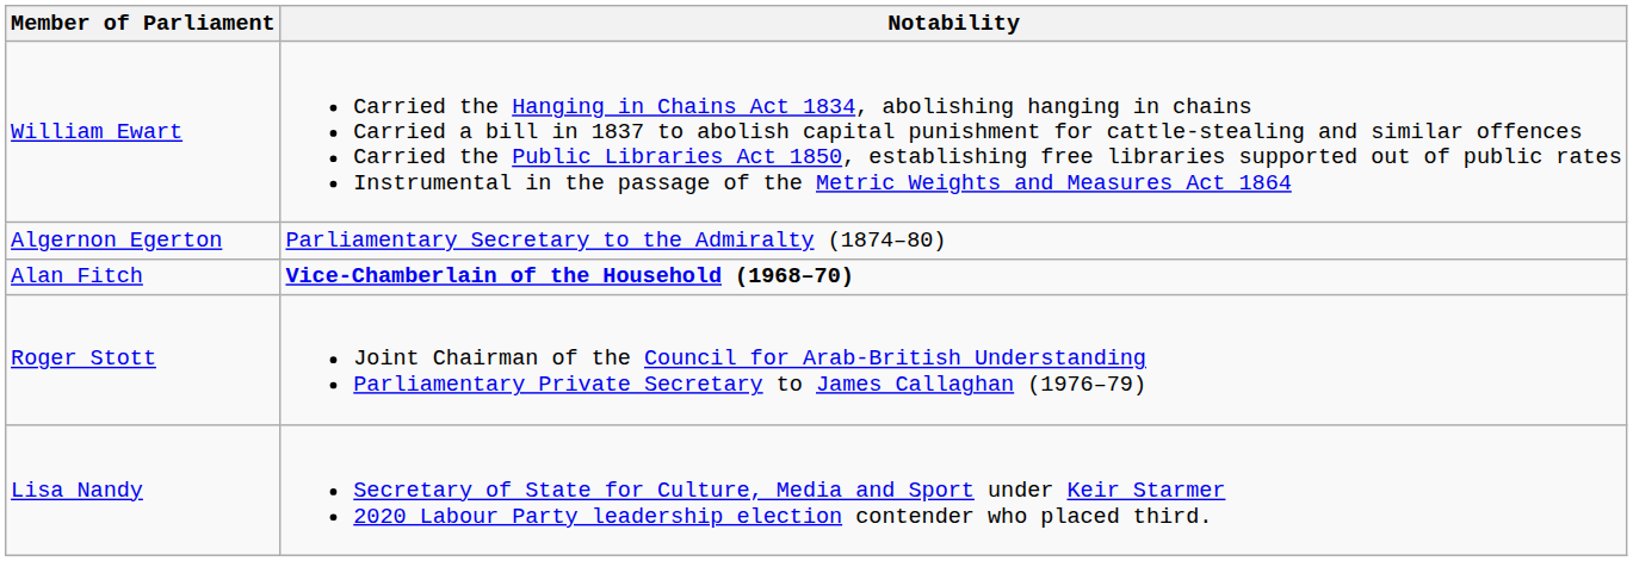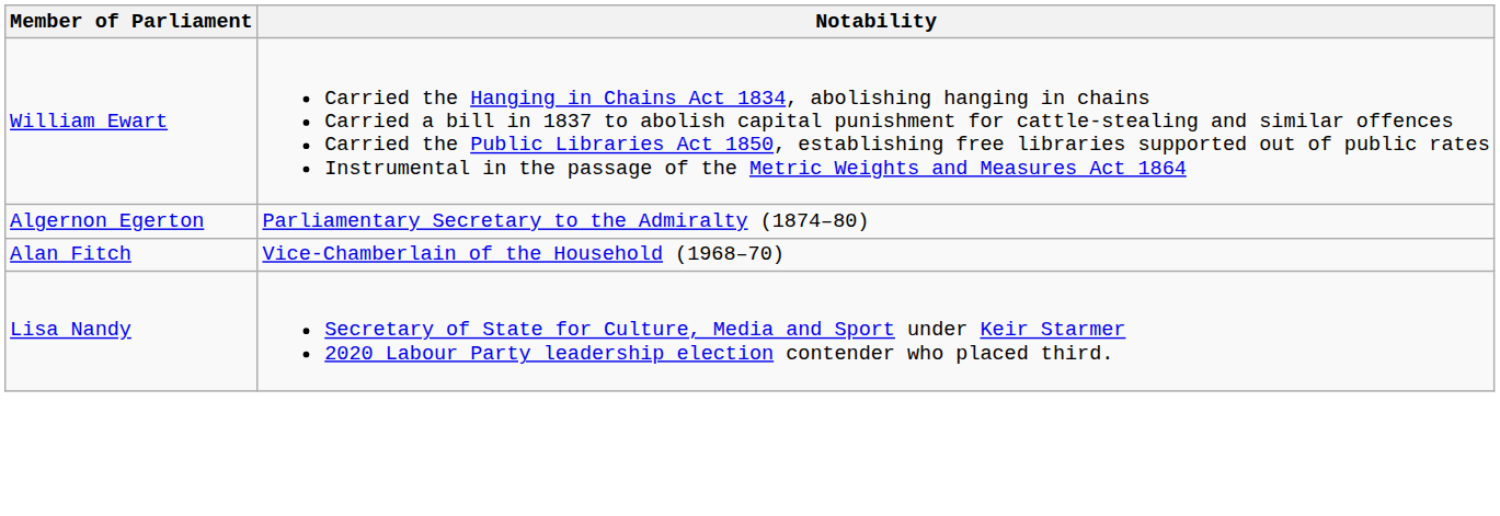Alan Fitch | Notability: bold -> normal
- row: Roger Stott | Joint Chairman of the Council for Arab-British Understanding Parliamentary Private Secretary to James Callaghan (1976–79)
